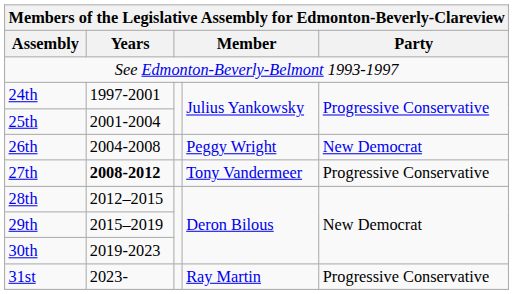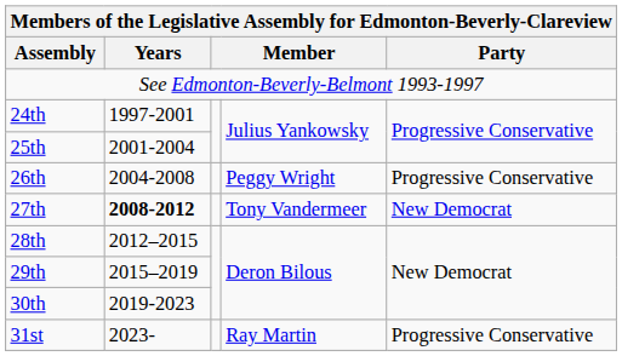26th | Party: New Democrat -> Progressive Conservative
27th | Party: Progressive Conservative -> New Democrat
